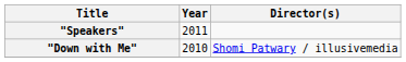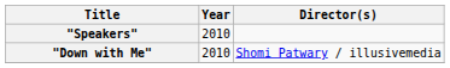"Speakers" | Year: 2011 -> 2010
